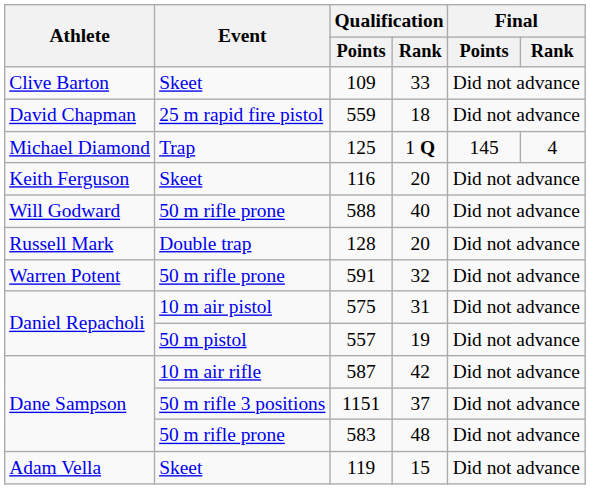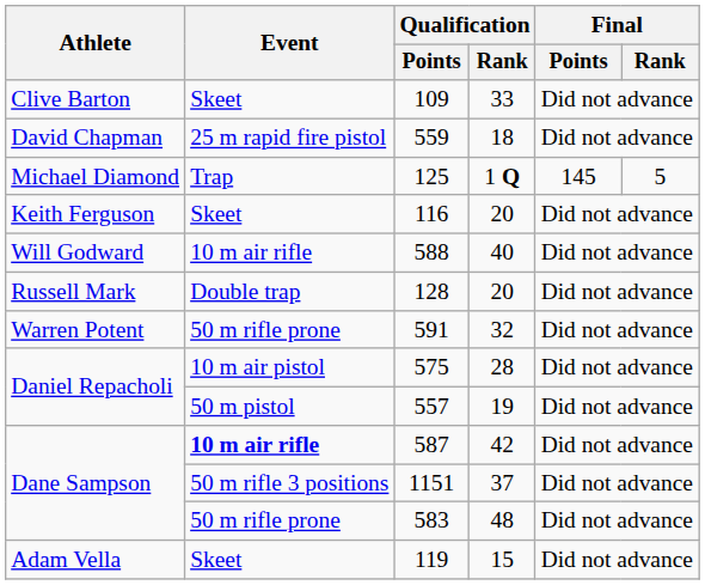125 | Final / Rank: 4 -> 5
588 | Event: 50 m rifle prone -> 10 m air rifle
575 | Qualification / Rank: 31 -> 28
587 | Event: normal -> bold
